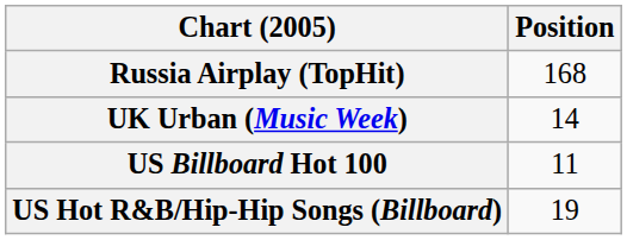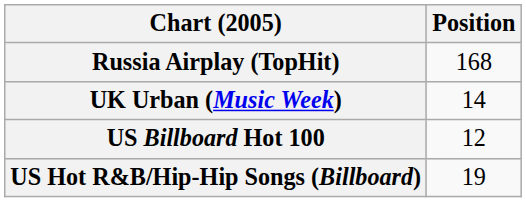US Billboard Hot 100 | Position: 11 -> 12
